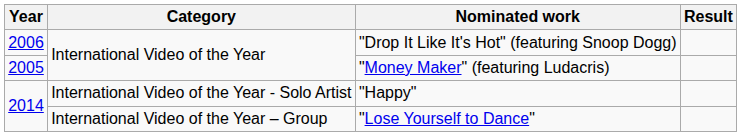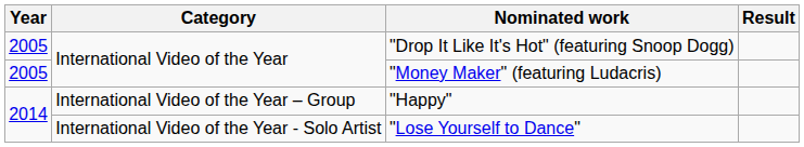"Drop It Like It's Hot" (featuring Snoop Dogg) | Year: 2006 -> 2005
"Happy" | Category: International Video of the Year - Solo Artist -> International Video of the Year – Group
"Lose Yourself to Dance" | Category: International Video of the Year – Group -> International Video of the Year - Solo Artist
